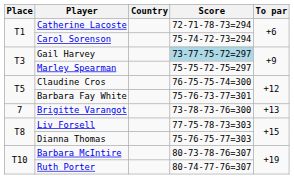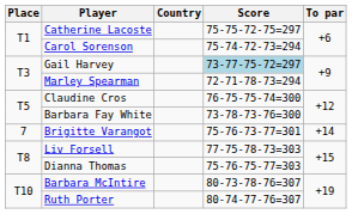Catherine Lacoste | Score: 72-71-78-73=294 -> 75-75-72-75=297
Marley Spearman | Score: 75-75-72-75=297 -> 72-71-78-73=294
Barbara Fay White | Score: 75-76-73-77=301 -> 73-78-73-76=300
Brigitte Varangot | Score: 73-78-73-76=300 -> 75-76-73-77=301
Brigitte Varangot | To par: +13 -> +14
